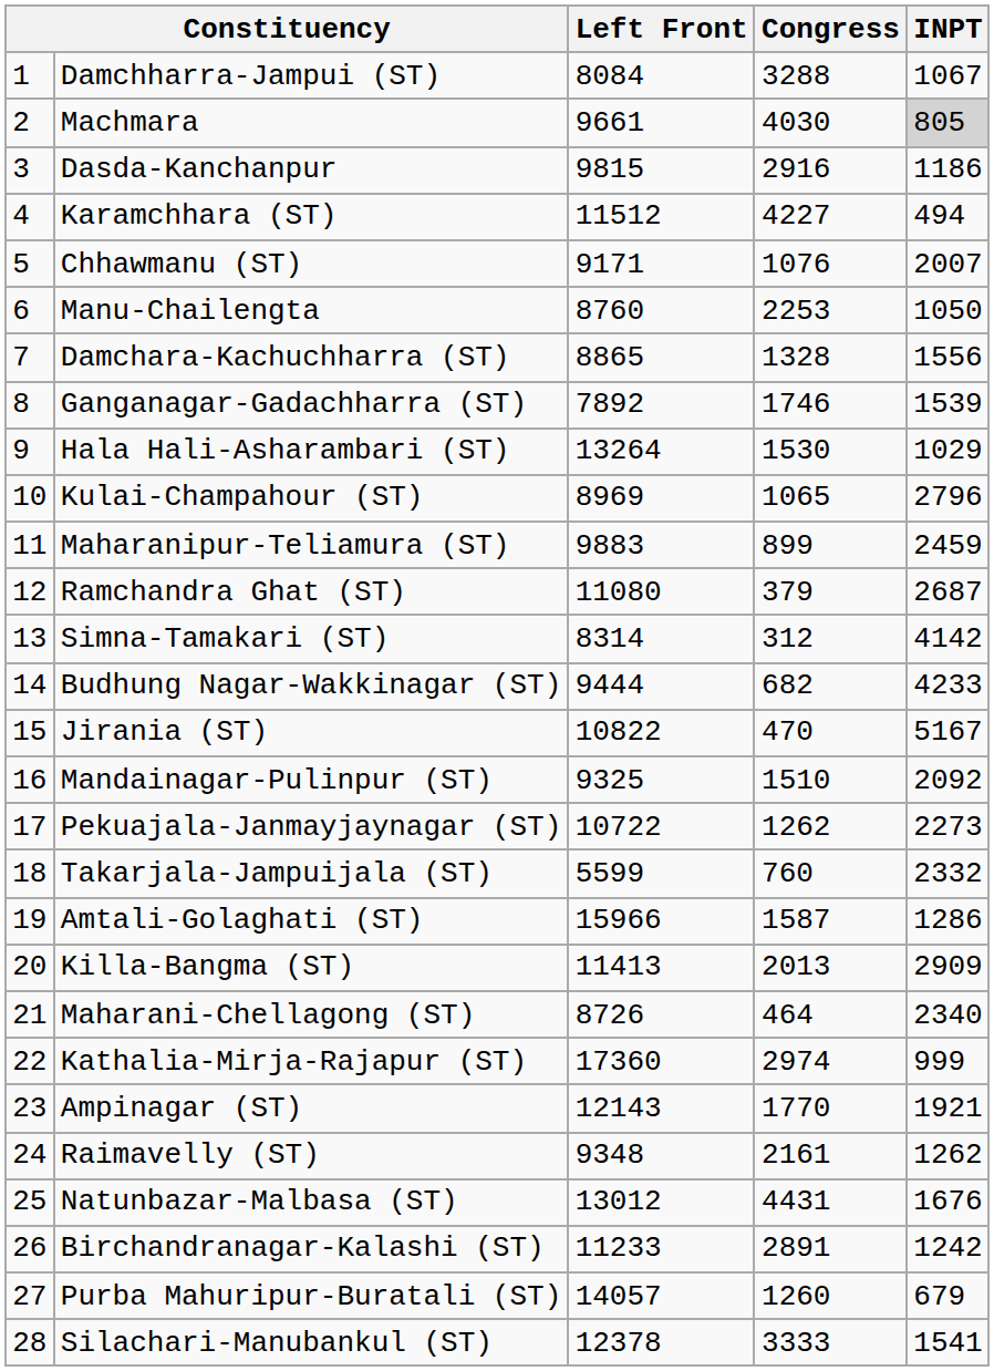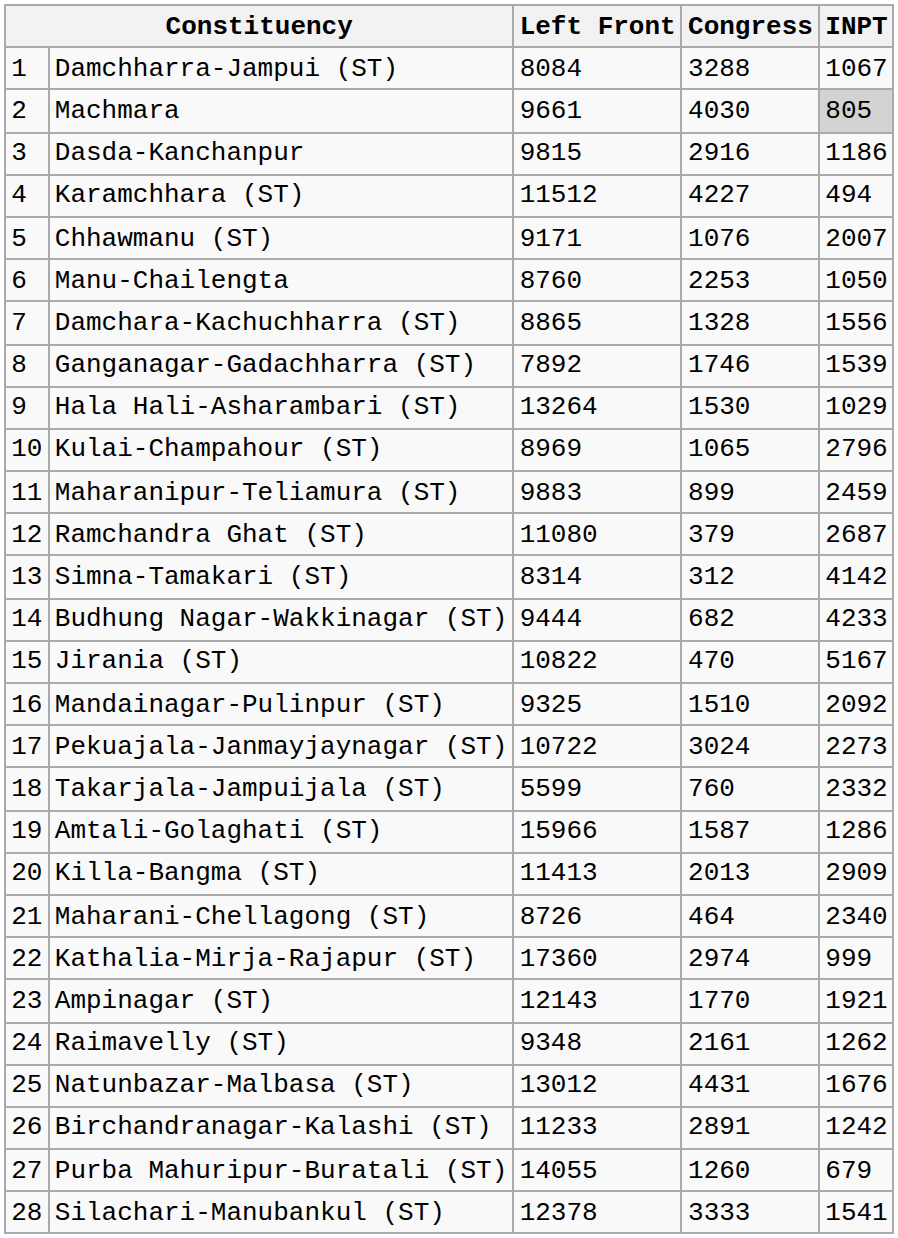Pekuajala-Janmayjaynagar (ST) | Congress: 1262 -> 3024
Purba Mahuripur-Buratali (ST) | Left Front: 14057 -> 14055
